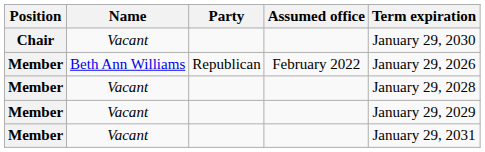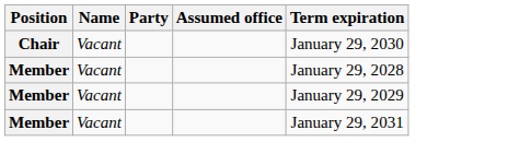- row: Member | Beth Ann Williams | Republican | February 2022 | January 29, 2026
